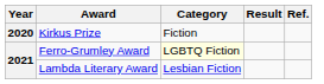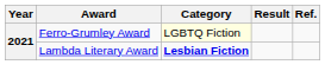- row: 2020 | Kirkus Prize | Fiction
Lambda Literary Award | Category: normal -> bold
